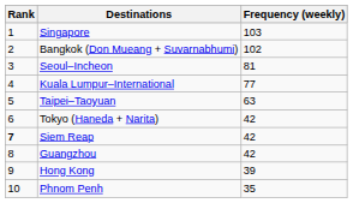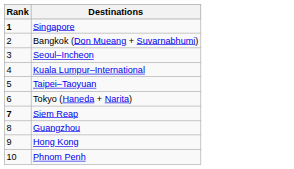- column: Frequency (weekly) | 103 | 102 | 81 | 77 | 63 | 42 | 42 | 42 | 39 | 35
Singapore | Rank: normal -> bold
